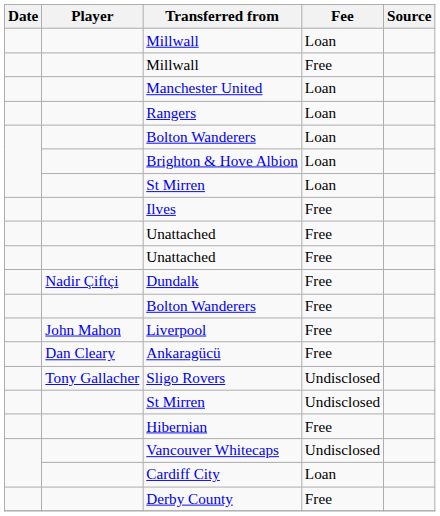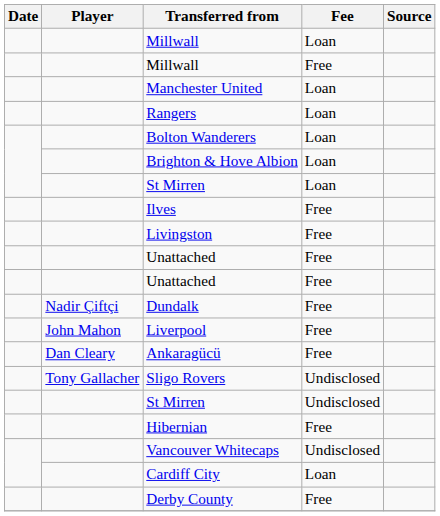+ row: Livingston | Free
- row: Bolton Wanderers | Free
